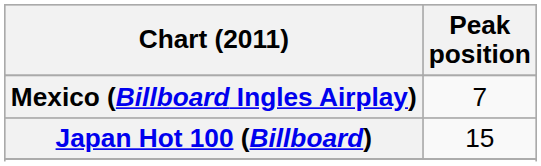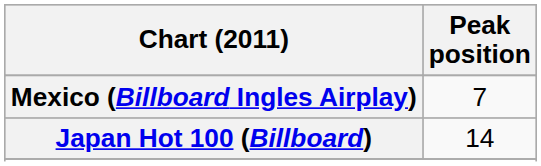Japan Hot 100 (Billboard) | Peak position: 15 -> 14
